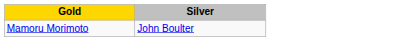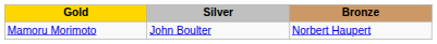+ column: Bronze | Norbert Haupert
